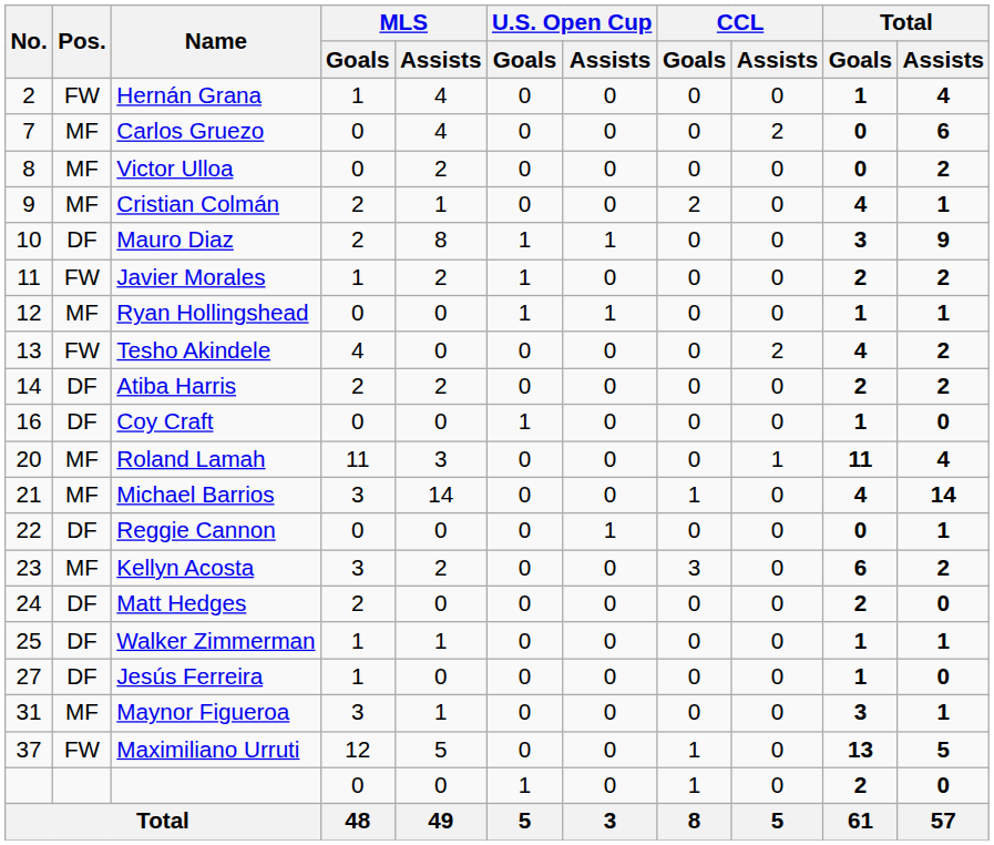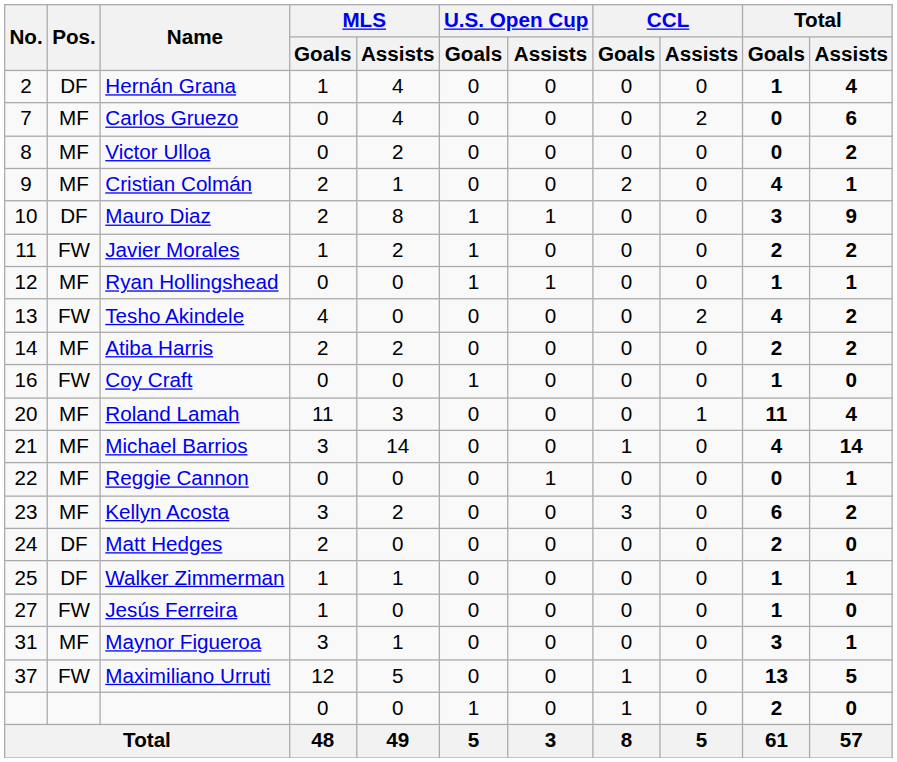Hernán Grana | Pos.: FW -> DF
Atiba Harris | Pos.: DF -> MF
Coy Craft | Pos.: DF -> FW
Reggie Cannon | Pos.: DF -> MF
Jesús Ferreira | Pos.: DF -> FW
